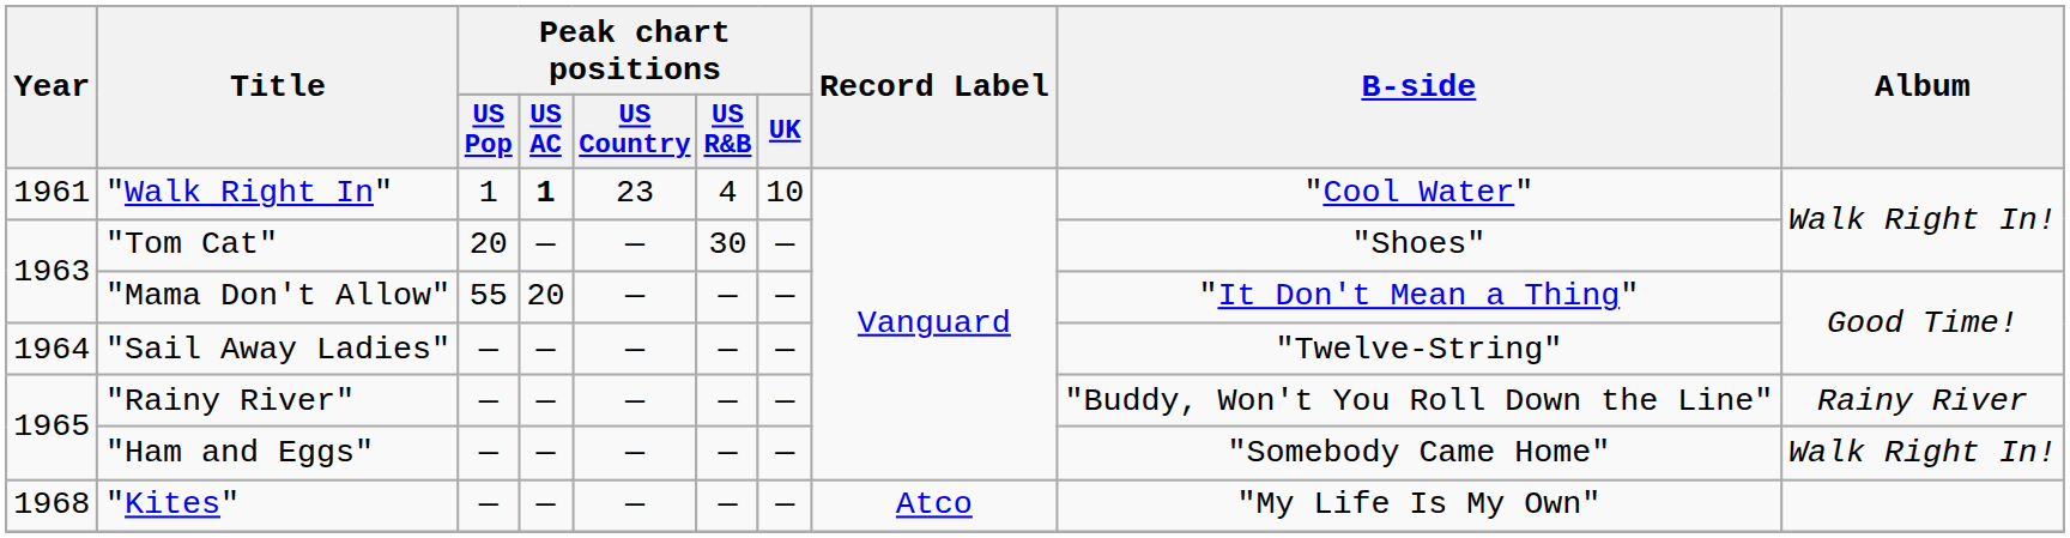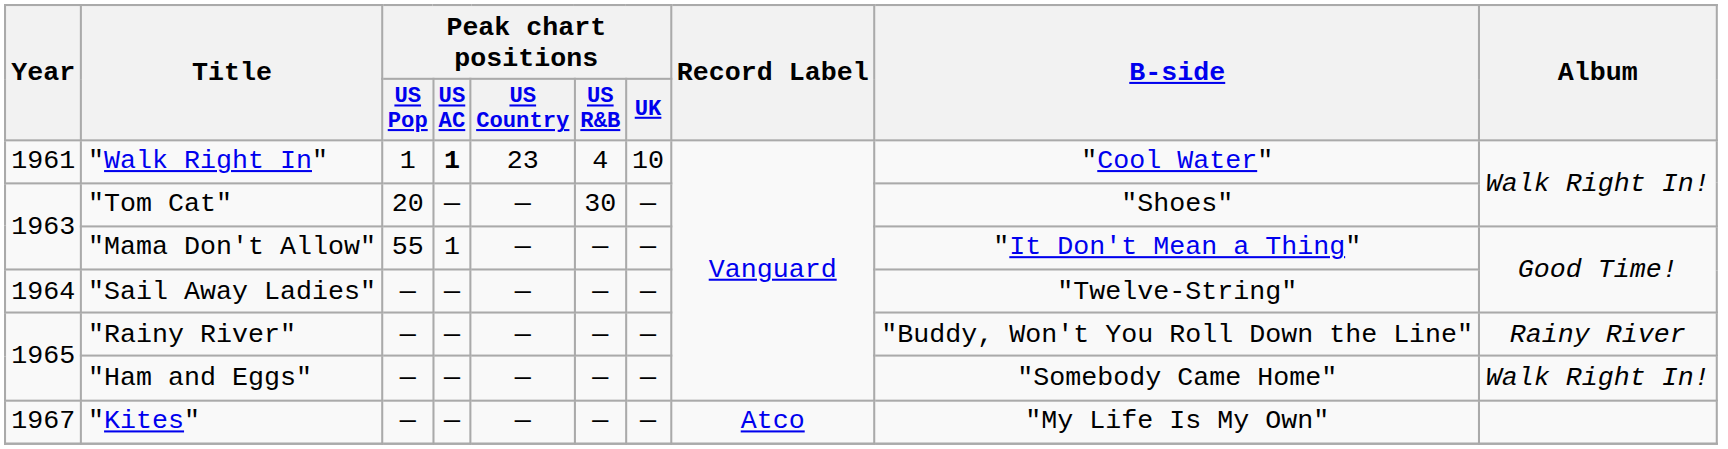"Mama Don't Allow" | Peak chart positions / US AC: 20 -> 1
"Kites" | Year: 1968 -> 1967
